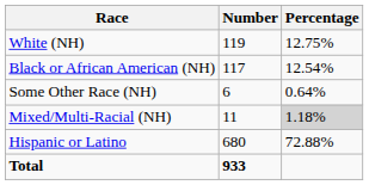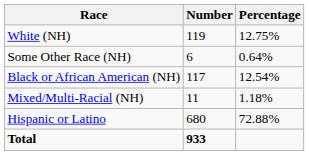rows swapped: Black or African American (NH) <-> Some Other Race (NH)
Mixed/Multi-Racial (NH) | Percentage: lightgrey background -> no background
